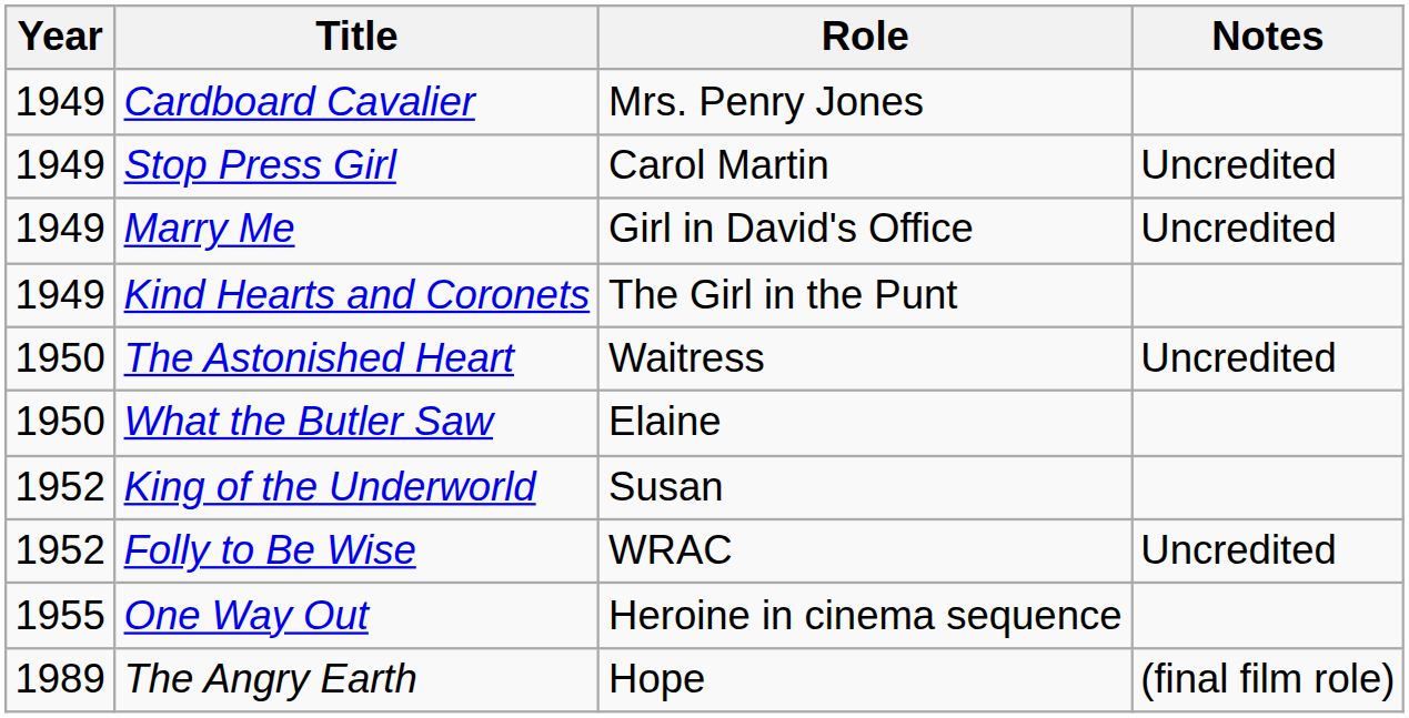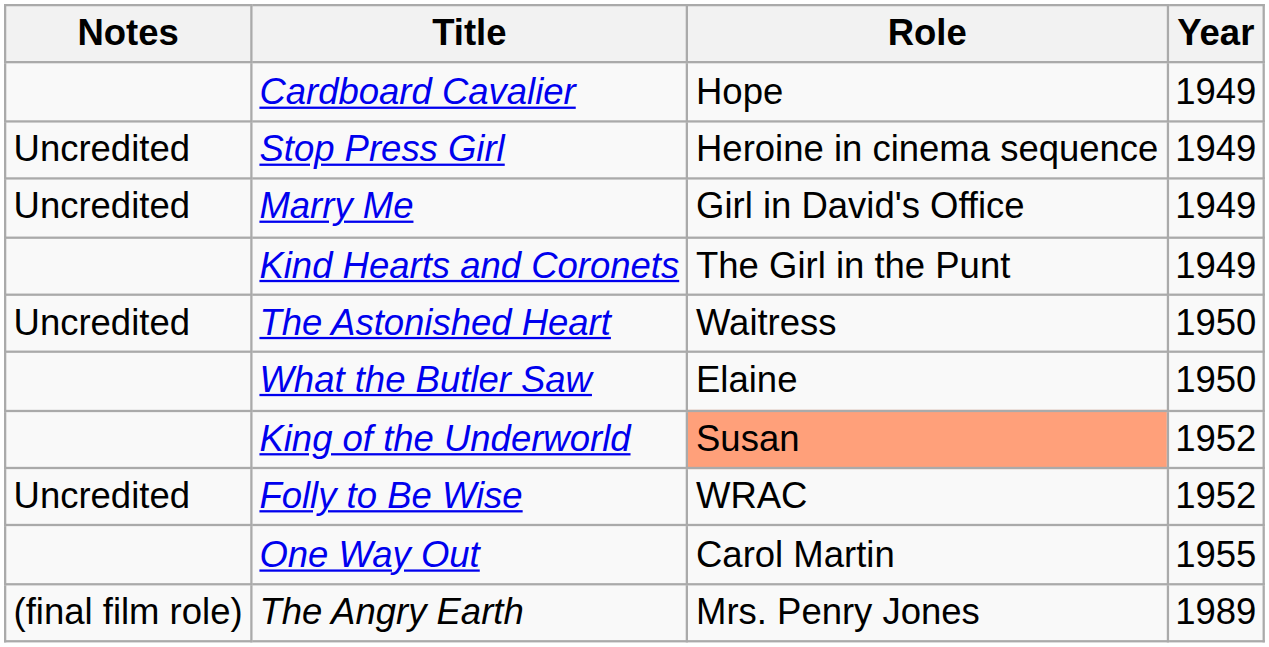columns swapped: Year <-> Notes
Cardboard Cavalier | Role: Mrs. Penry Jones -> Hope
Stop Press Girl | Role: Carol Martin -> Heroine in cinema sequence
King of the Underworld | Role: no background -> lightsalmon background
One Way Out | Role: Heroine in cinema sequence -> Carol Martin
The Angry Earth | Role: Hope -> Mrs. Penry Jones
